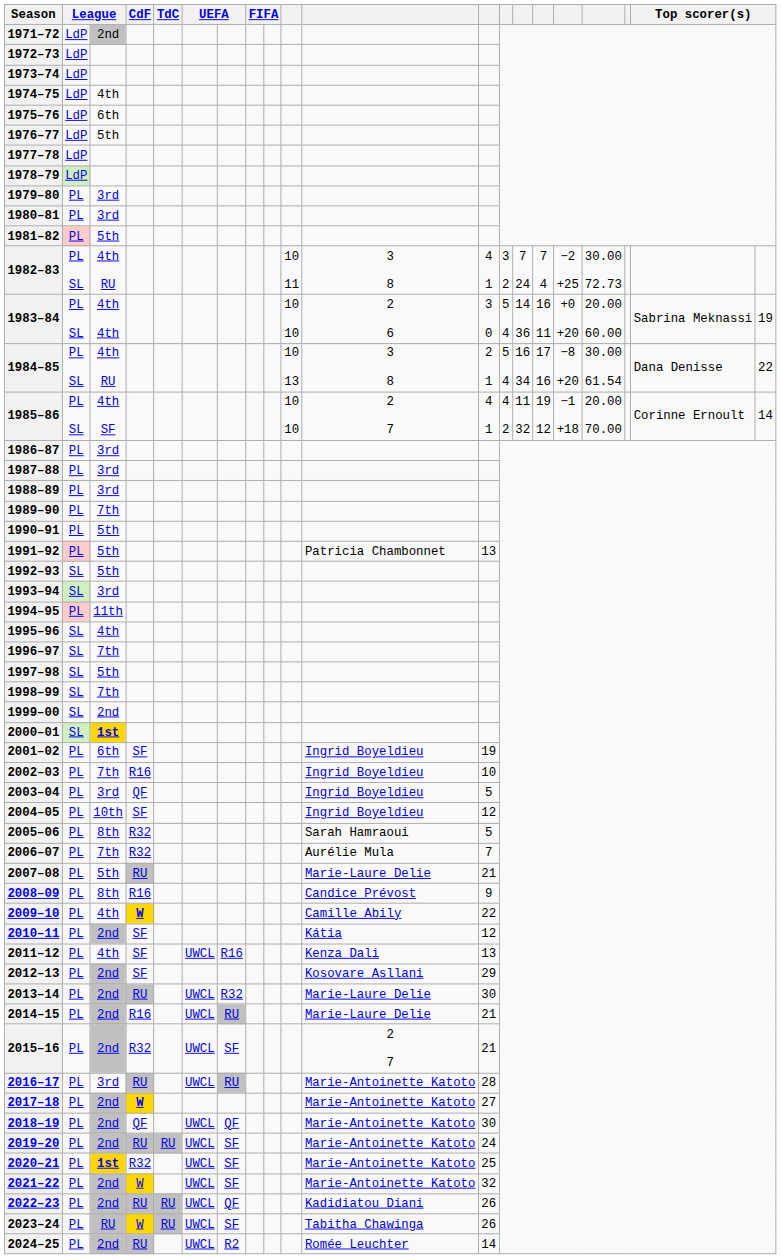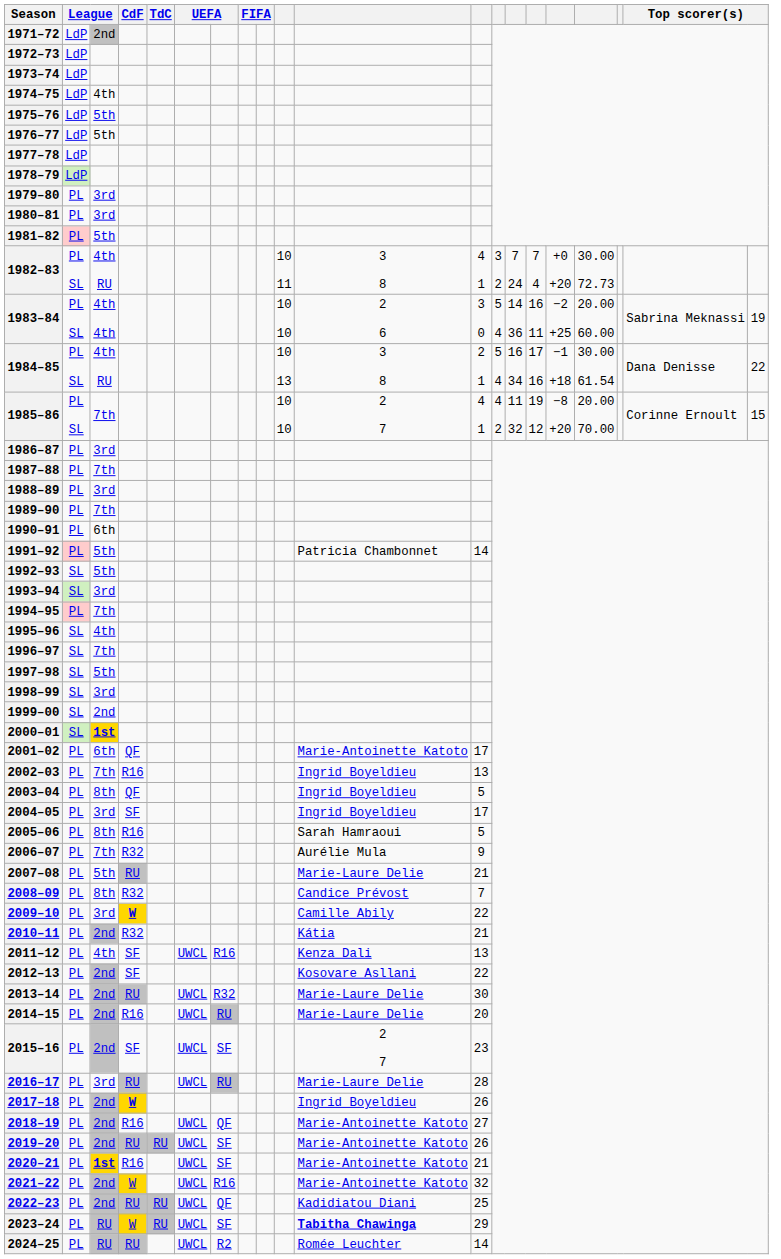1975–76 | column 3: 6th -> 5th
1982–83 | column 16: −2 +25 -> +0 +20
1983–84 | column 16: +0 +20 -> −2 +25
1984–85 | column 16: −8 +20 -> −1 +18
1985–86 | column 3: 4th SF -> 7th
1985–86 | column 16: −1 +18 -> −8 +20
1985–86 | column 20: 14 -> 15
1987–88 | column 3: 3rd -> 7th
1990–91 | column 3: 5th -> 6th
1991–92 | column 12: 13 -> 14
1994–95 | column 3: 11th -> 7th
1998–99 | column 3: 7th -> 3rd
2001–02 | CdF: SF -> QF
2001–02 | column 11: Ingrid Boyeldieu -> Marie-Antoinette Katoto
2001–02 | column 12: 19 -> 17
2002–03 | column 12: 10 -> 13
2003–04 | column 3: 3rd -> 8th
2004–05 | column 3: 10th -> 3rd
2004–05 | column 12: 12 -> 17
2005–06 | CdF: R32 -> R16
2006–07 | column 12: 7 -> 9
2008–09 | CdF: R16 -> R32
2008–09 | column 12: 9 -> 7
2009–10 | column 3: 4th -> 3rd
2010–11 | CdF: SF -> R32
2010–11 | column 12: 12 -> 21
2012–13 | column 12: 29 -> 22
2014–15 | column 12: 21 -> 20
2015–16 | CdF: R32 -> SF
2015–16 | column 12: 21 -> 23
2016–17 | column 11: Marie-Antoinette Katoto -> Marie-Laure Delie
2017–18 | column 11: Marie-Antoinette Katoto -> Ingrid Boyeldieu
2017–18 | column 12: 27 -> 26
2018–19 | CdF: QF -> R16
2018–19 | column 12: 30 -> 27
2019–20 | column 12: 24 -> 26
2020–21 | CdF: R32 -> R16
2020–21 | column 12: 25 -> 21
2021–22 | column 7: SF -> R16
2022–23 | column 12: 26 -> 25
2023–24 | column 11: normal -> bold
2023–24 | column 12: 26 -> 29
2024–25 | column 3: 2nd -> RU
